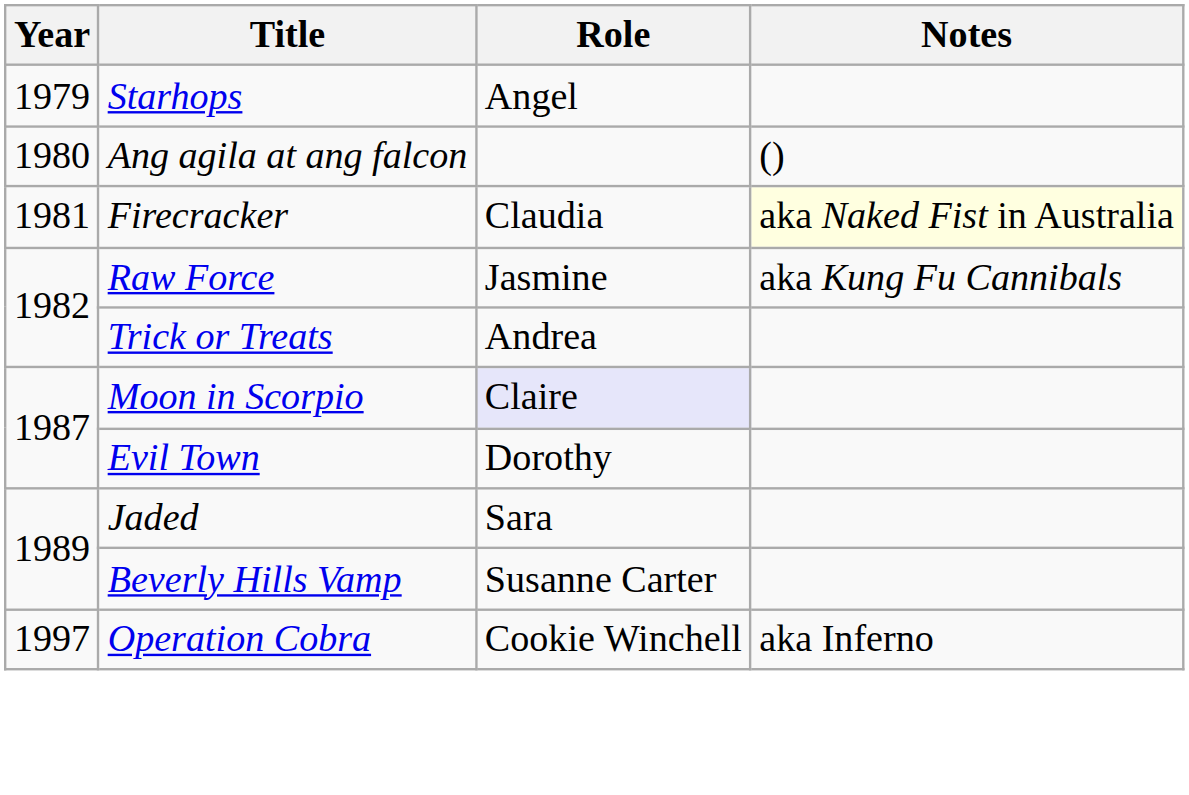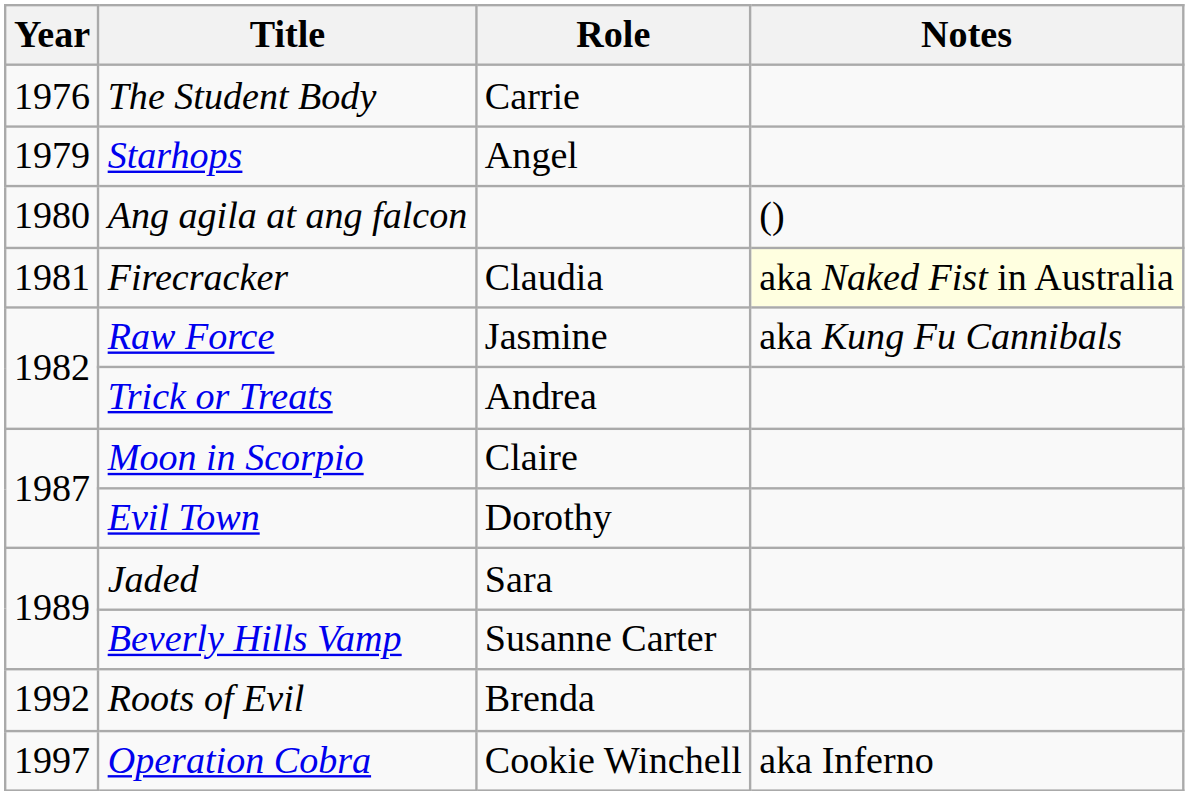+ row: 1976 | The Student Body | Carrie
Moon in Scorpio | Role: lavender background -> no background
+ row: 1992 | Roots of Evil | Brenda
